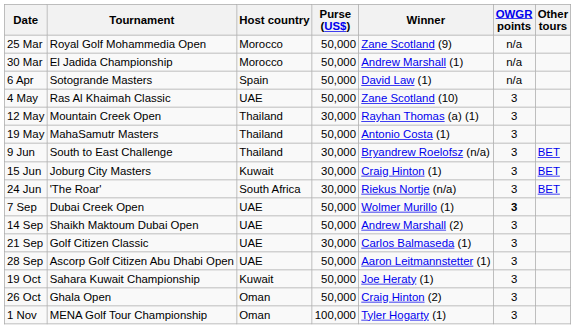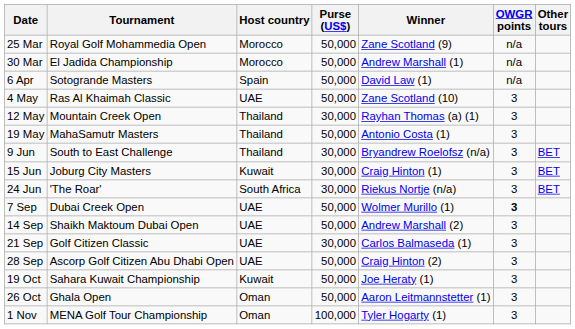28 Sep | Winner: Aaron Leitmannstetter (1) -> Craig Hinton (2)
26 Oct | Winner: Craig Hinton (2) -> Aaron Leitmannstetter (1)
